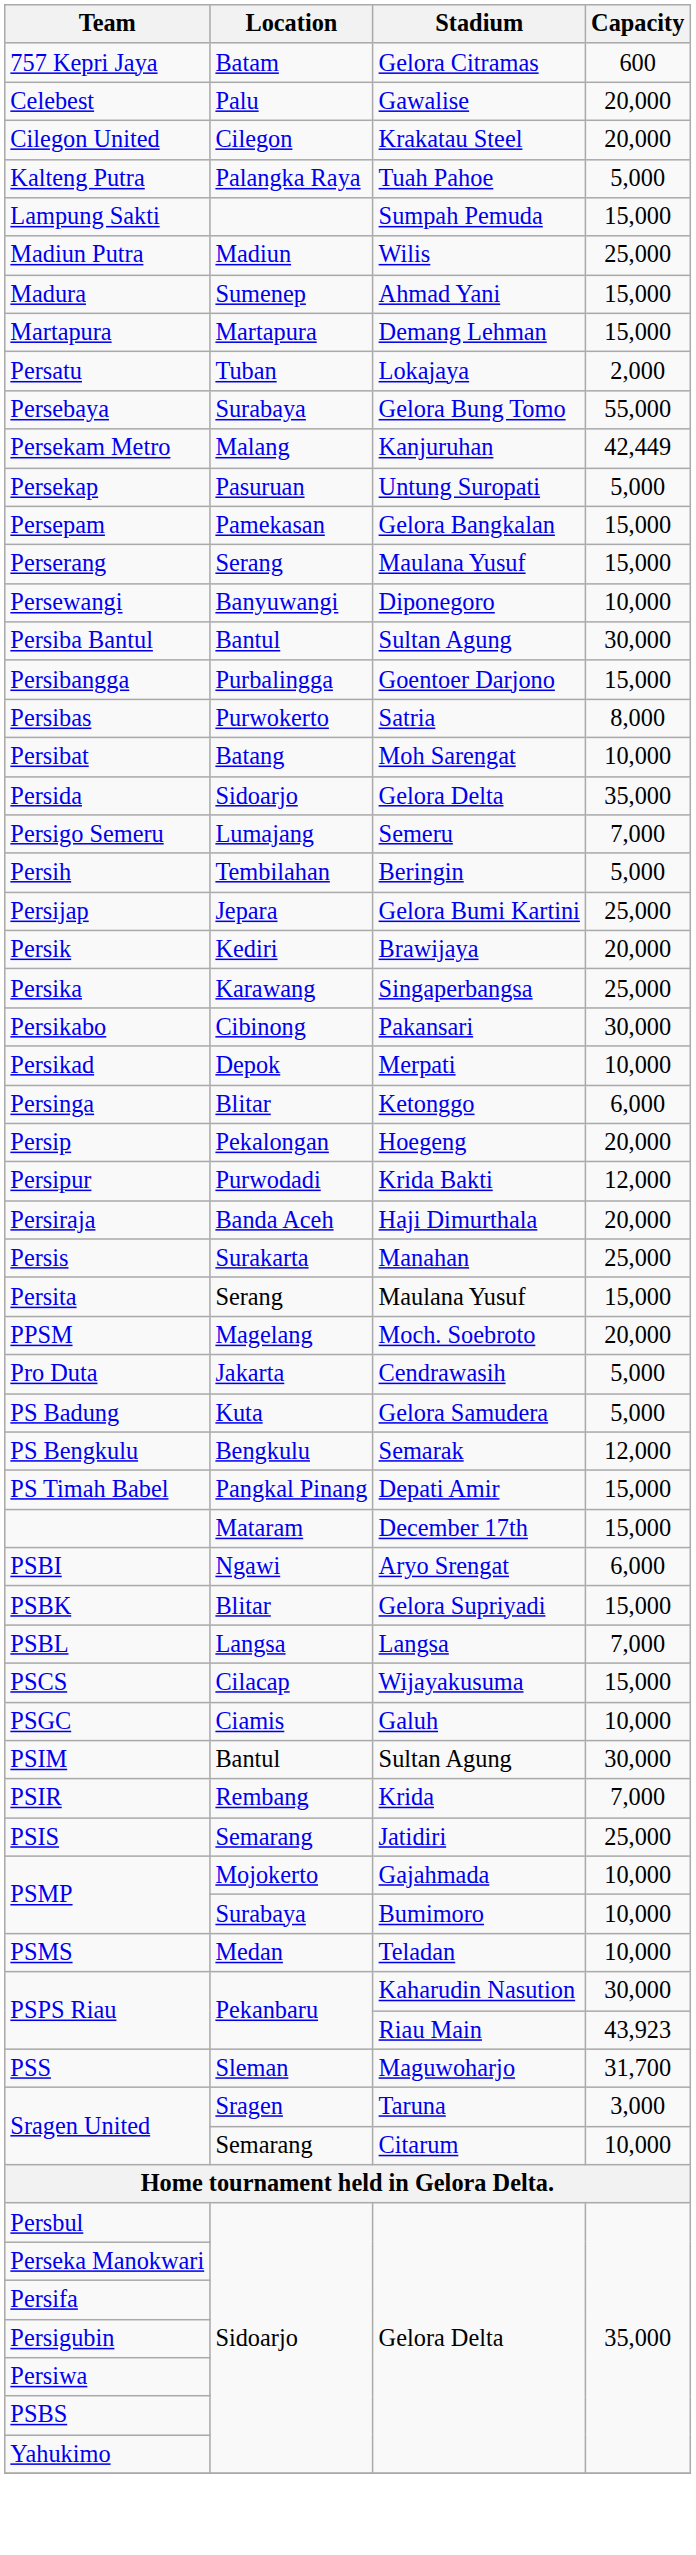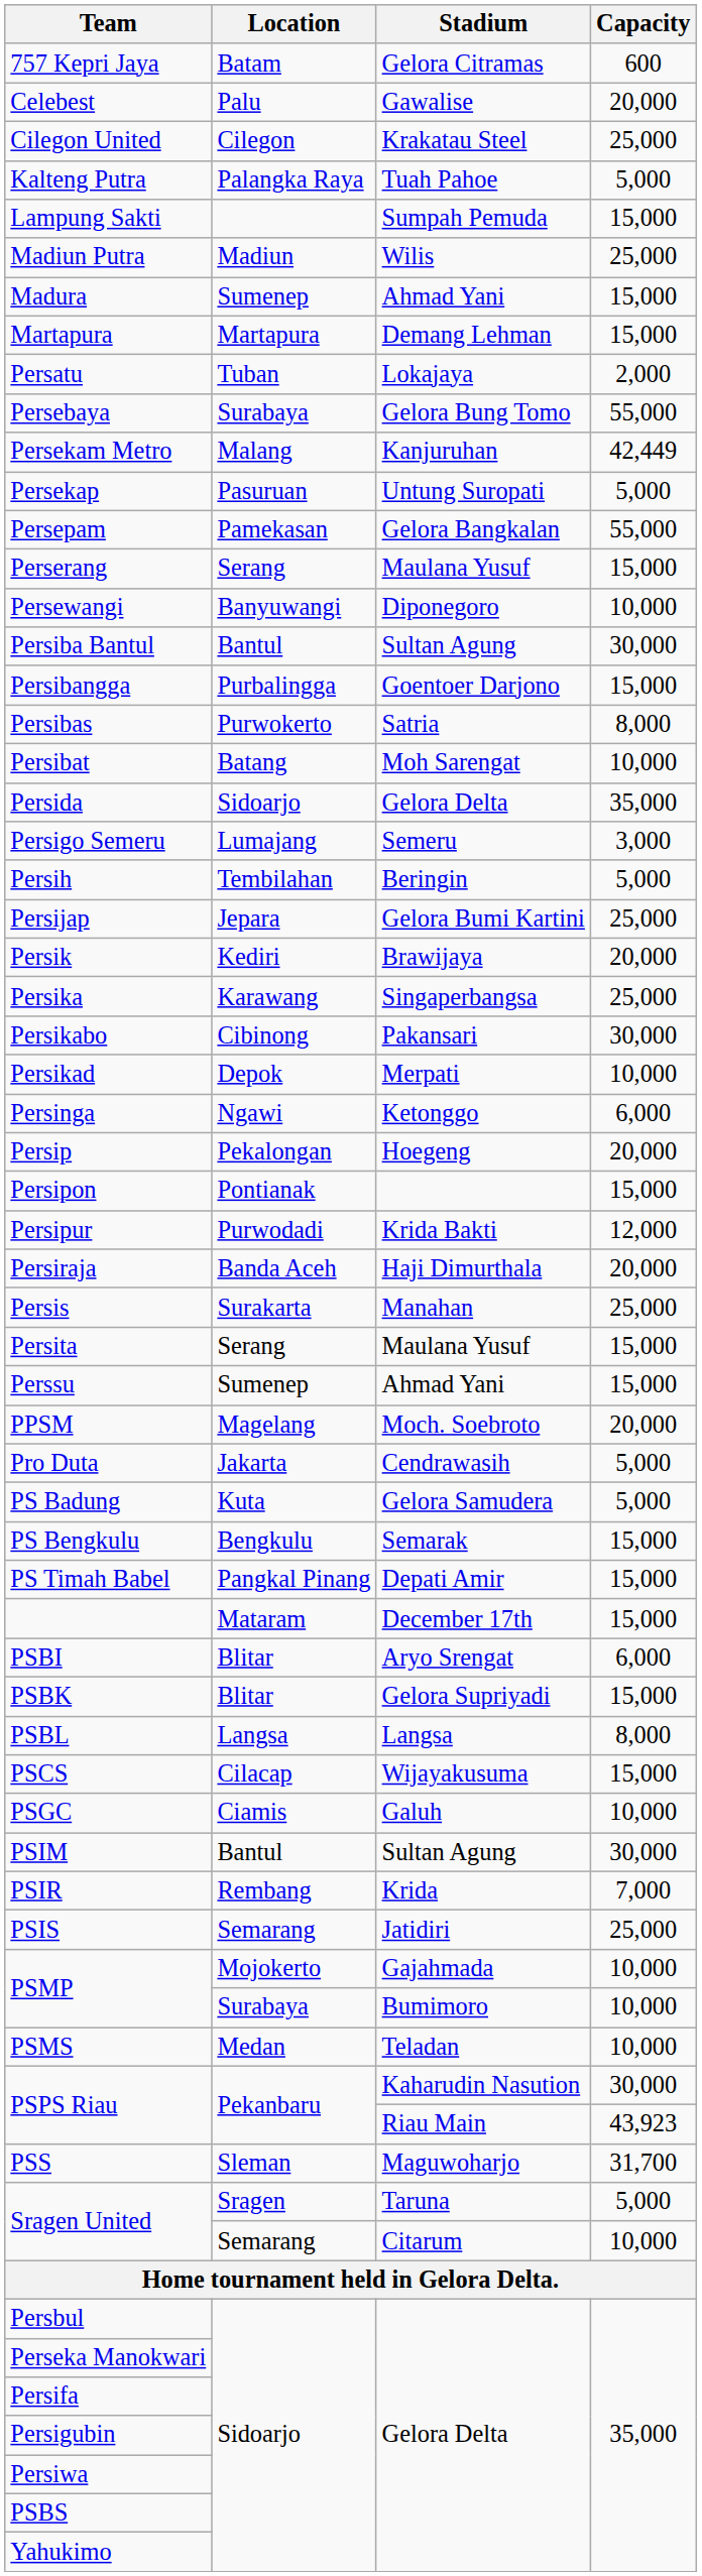Cilegon United | Capacity: 20,000 -> 25,000
Persepam | Capacity: 15,000 -> 55,000
Persigo Semeru | Capacity: 7,000 -> 3,000
Persinga | Location: Blitar -> Ngawi
+ row: Persipon | Pontianak | 15,000
+ row: Perssu | Sumenep | Ahmad Yani | 15,000
PS Bengkulu | Capacity: 12,000 -> 15,000
PSBI | Location: Ngawi -> Blitar
PSBL | Capacity: 7,000 -> 8,000
Sragen United / Taruna | Capacity: 3,000 -> 5,000
